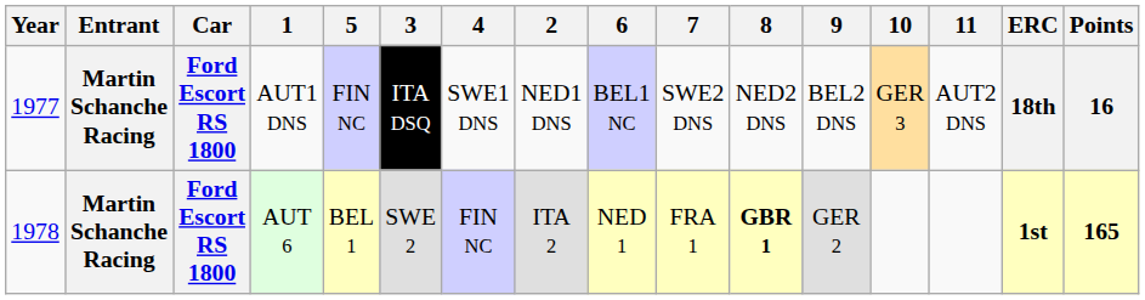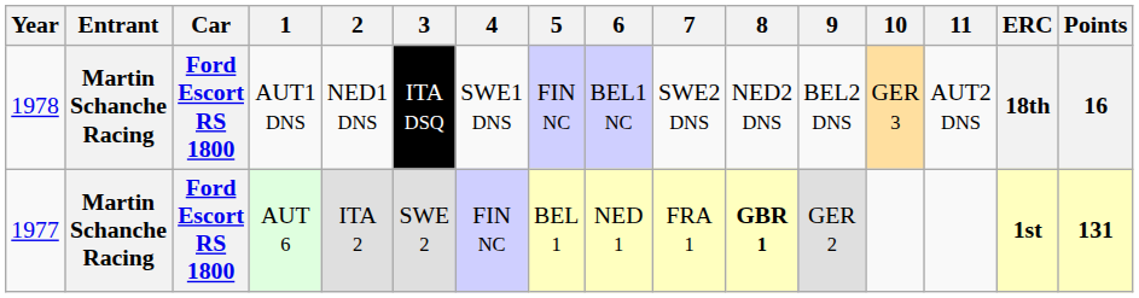columns swapped: 2 <-> 5
AUT1 DNS | Year: 1977 -> 1978
AUT 6 | Year: 1978 -> 1977
AUT 6 | Points: 165 -> 131
